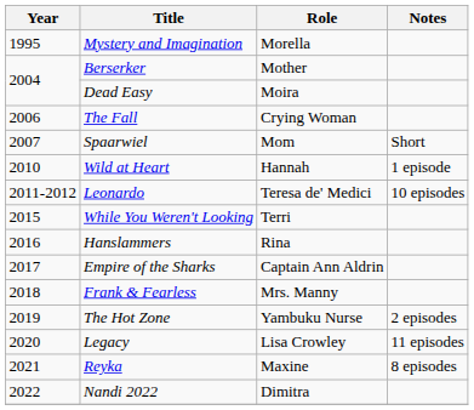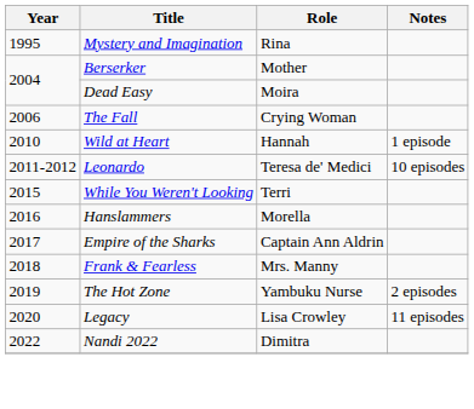Mystery and Imagination | Role: Morella -> Rina
- row: 2007 | Spaarwiel | Mom | Short
Hanslammers | Role: Rina -> Morella
- row: 2021 | Reyka | Maxine | 8 episodes
